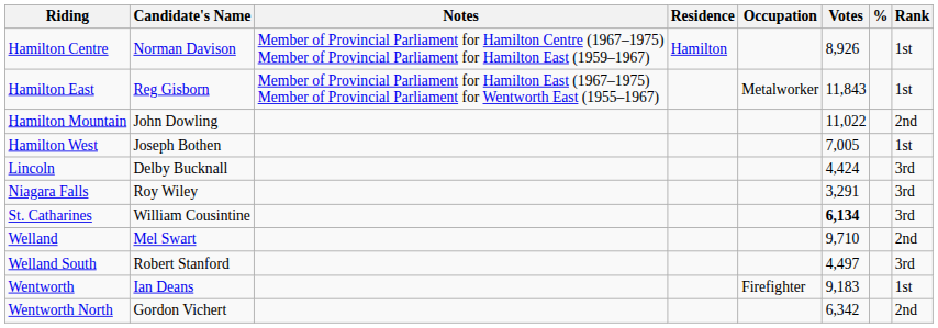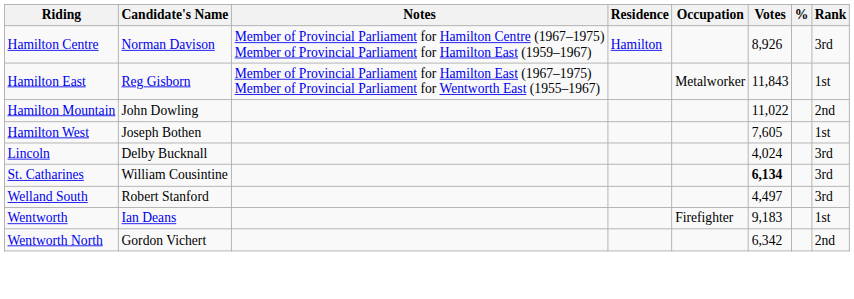Hamilton Centre | Rank: 1st -> 3rd
Hamilton West | Votes: 7,005 -> 7,605
Lincoln | Votes: 4,424 -> 4,024
- row: Niagara Falls | Roy Wiley | 3,291 | 3rd
- row: Welland | Mel Swart | 9,710 | 2nd
